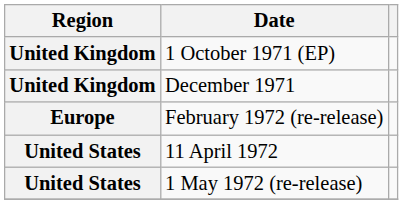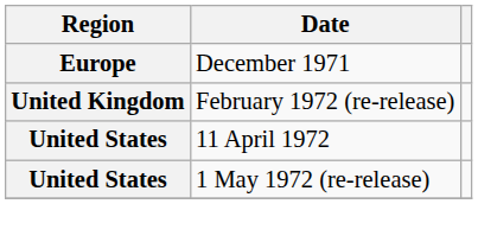- row: United Kingdom | 1 October 1971 (EP)
December 1971 | Region: United Kingdom -> Europe
February 1972 (re-release) | Region: Europe -> United Kingdom
